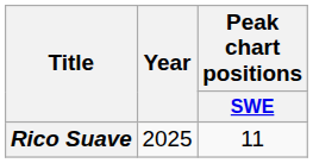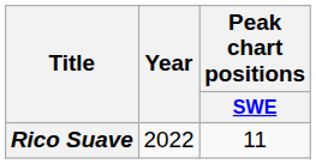Rico Suave | Year: 2025 -> 2022
